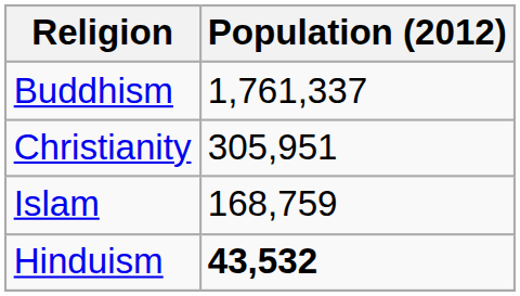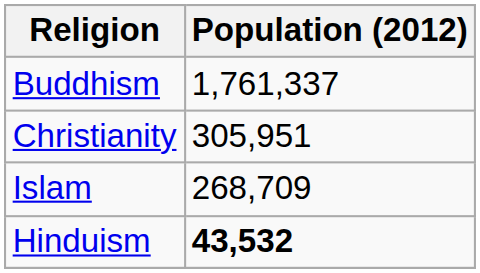Islam | Population (2012): 168,759 -> 268,709
